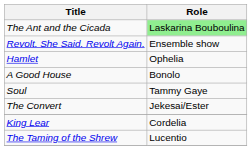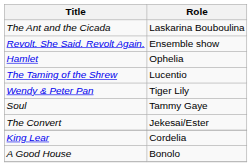The Ant and the Cicada | Role: lightgreen background -> no background
rows swapped: The Taming of the Shrew <-> A Good House
+ row: Wendy & Peter Pan | Tiger Lily
